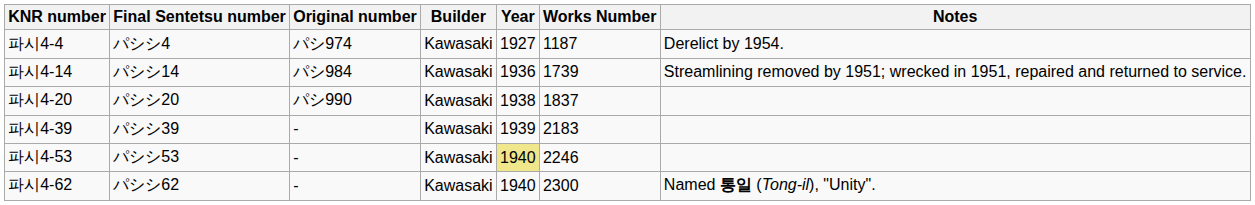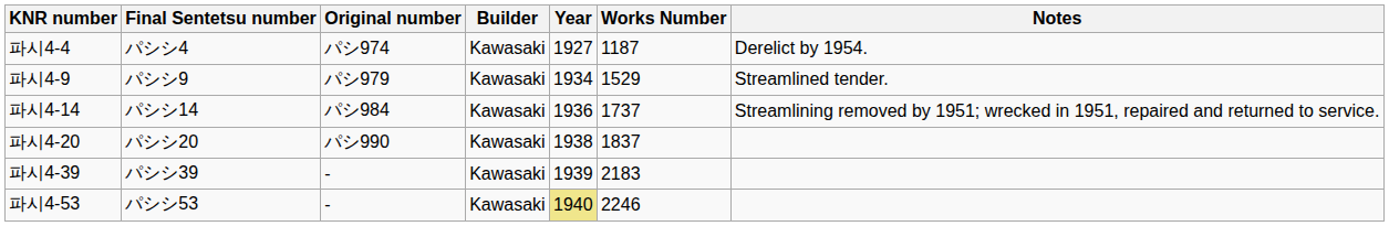+ row: 파시4-9 | パシシ9 | パシ979 | Kawasaki | 1934 | 1529 | Streamlined tender.
파시4-14 | Works Number: 1739 -> 1737
- row: 파시4-62 | パシシ62 | - | Kawasaki | 1940 | 2300 | Named 통일 (Tong-il), "Unity".
